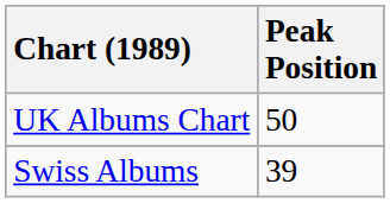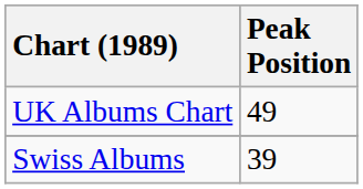UK Albums Chart | Peak Position: 50 -> 49
